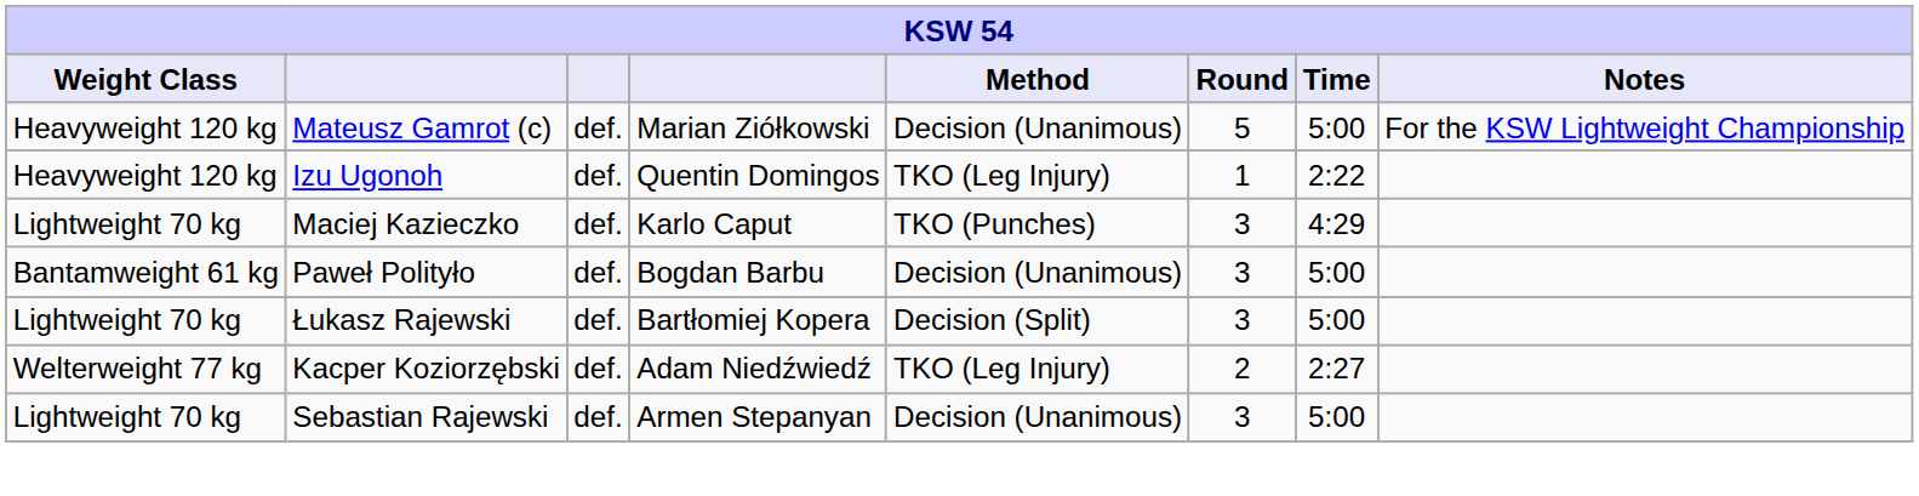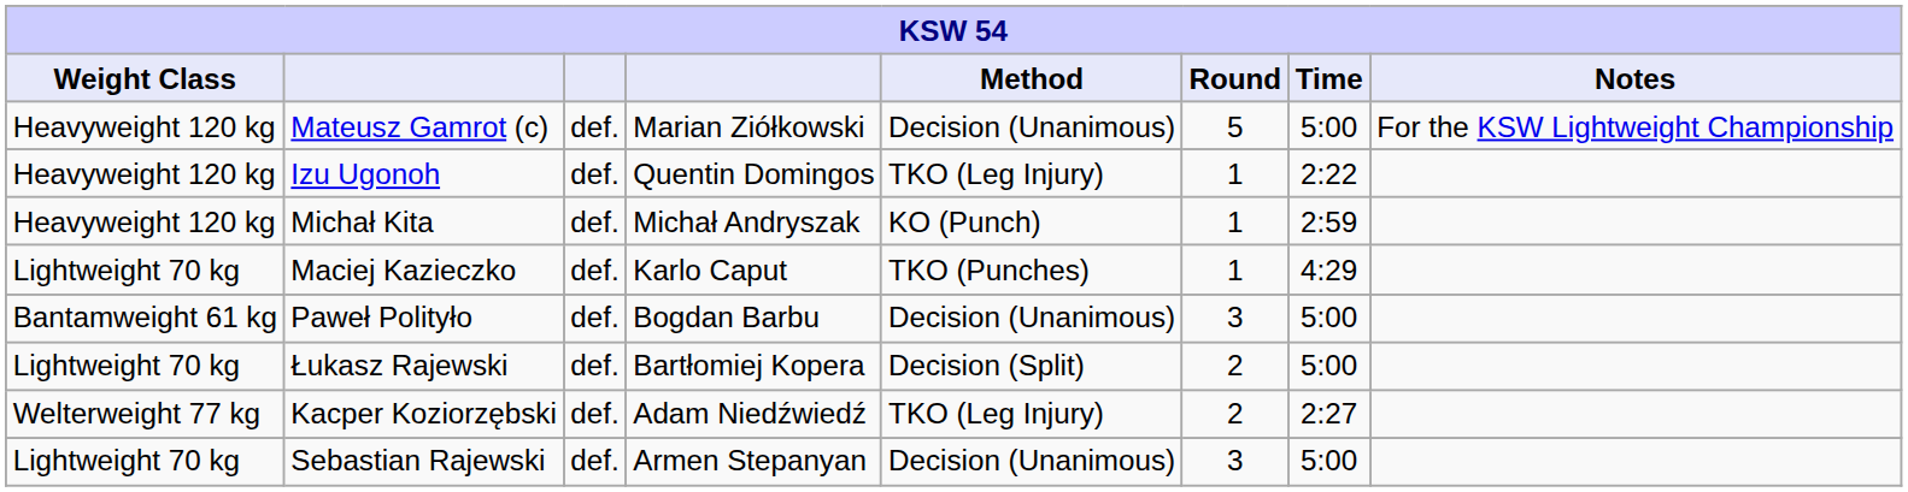+ row: Heavyweight 120 kg | Michał Kita | def. | Michał Andryszak | KO (Punch) | 1 | 2:59
Maciej Kazieczko | Round: 3 -> 1
Łukasz Rajewski | Round: 3 -> 2
